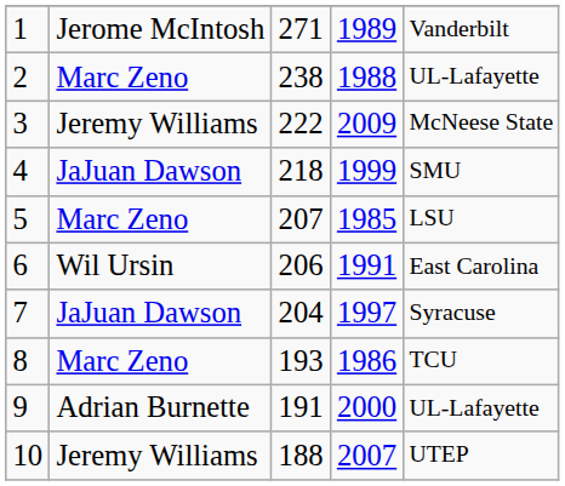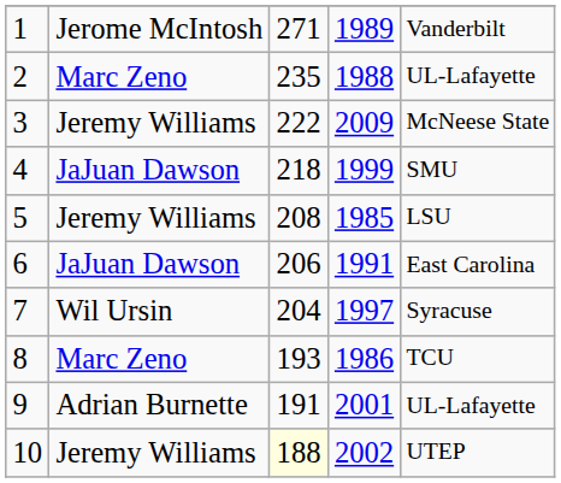2 | column 3: 238 -> 235
5 | column 2: Marc Zeno -> Jeremy Williams
5 | column 3: 207 -> 208
6 | column 2: Wil Ursin -> JaJuan Dawson
7 | column 2: JaJuan Dawson -> Wil Ursin
9 | column 4: 2000 -> 2001
10 | column 3: no background -> lightyellow background
10 | column 4: 2007 -> 2002
